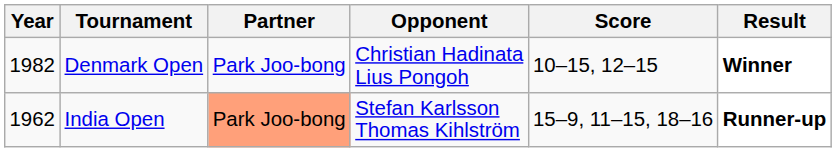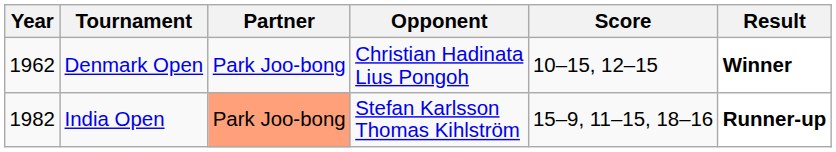Denmark Open | Year: 1982 -> 1962
India Open | Year: 1962 -> 1982
